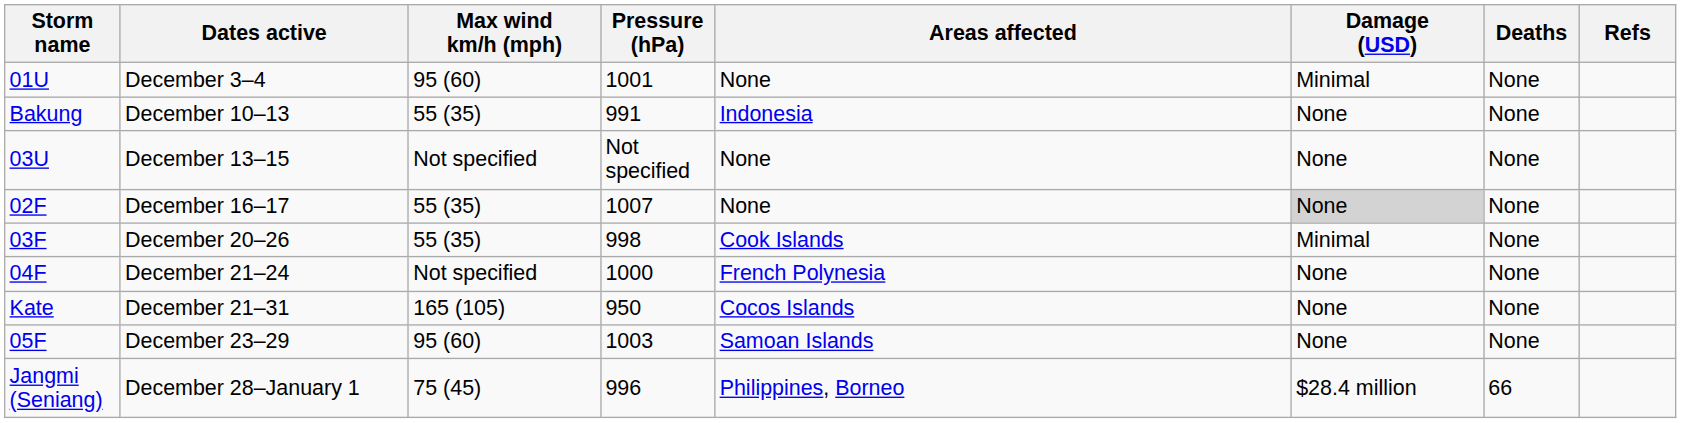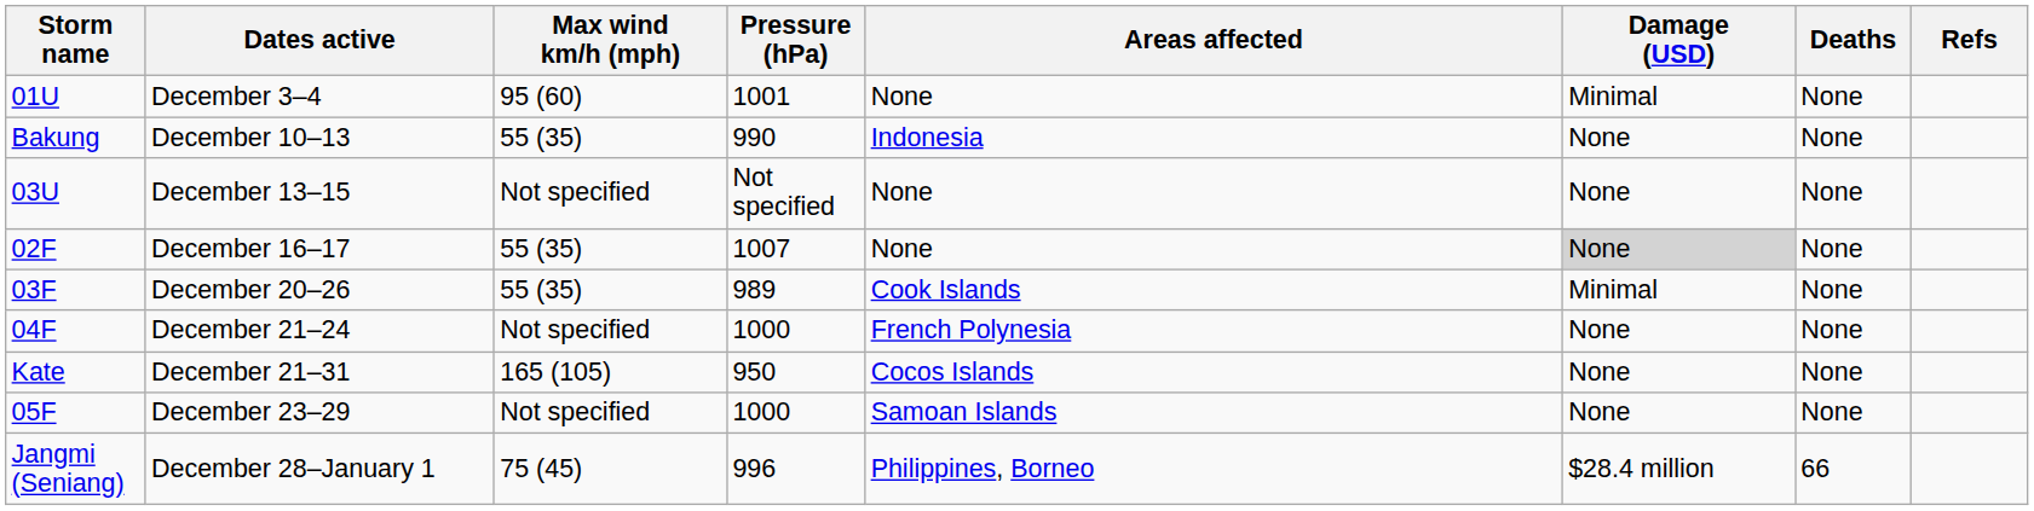December 10–13 | Pressure (hPa): 991 -> 990
December 20–26 | Pressure (hPa): 998 -> 989
December 23–29 | Max wind km/h (mph): 95 (60) -> Not specified
December 23–29 | Pressure (hPa): 1003 -> 1000
